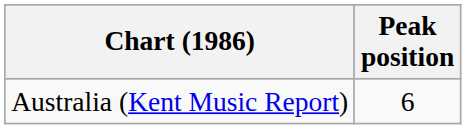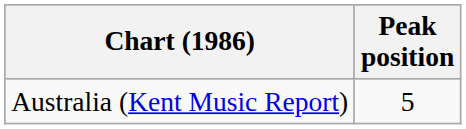Australia (Kent Music Report) | Peak position: 6 -> 5
